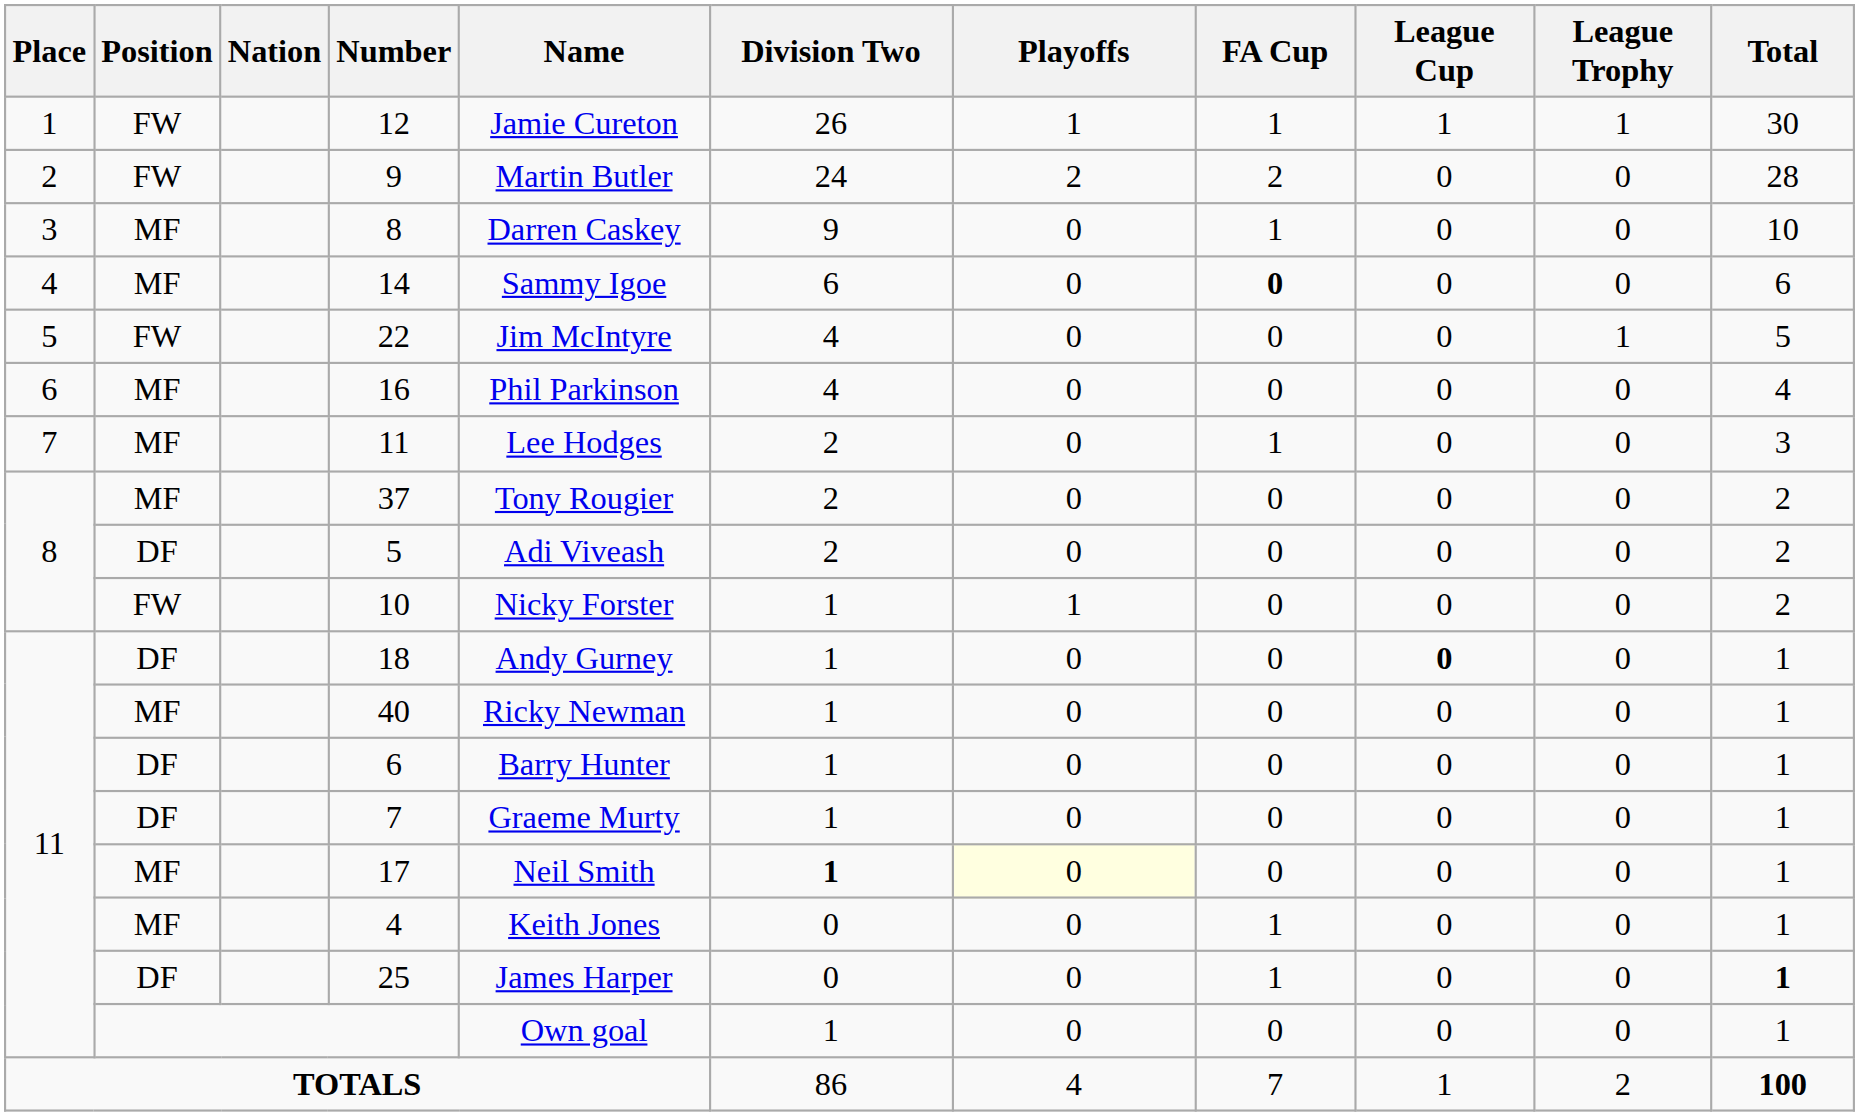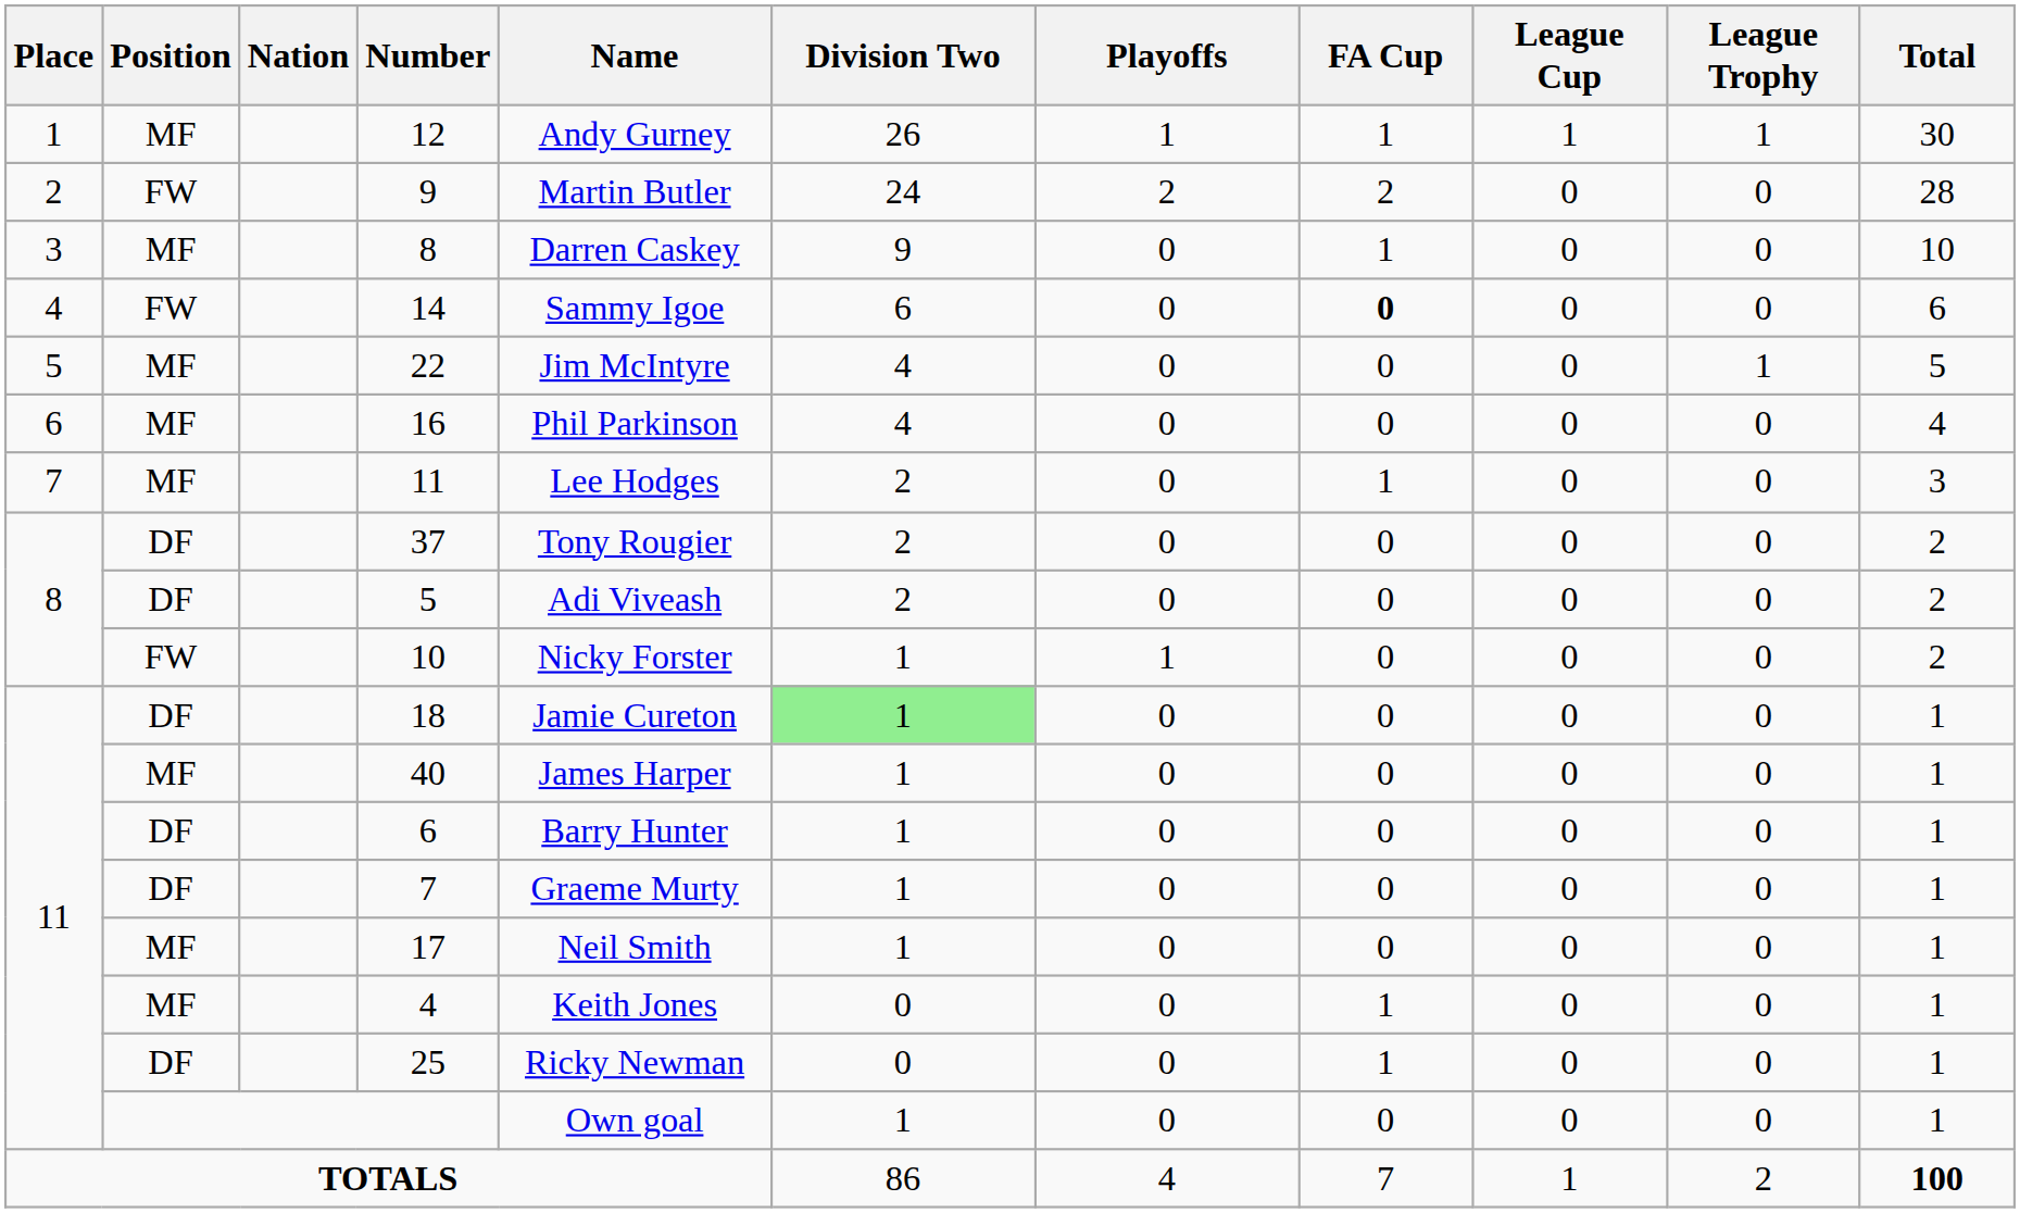12 | Position: FW -> MF
12 | Name: Jamie Cureton -> Andy Gurney
14 | Position: MF -> FW
22 | Position: FW -> MF
37 | Position: MF -> DF
18 | Name: Andy Gurney -> Jamie Cureton
18 | Division Two: no background -> lightgreen background
18 | League Cup: bold -> normal
40 | Name: Ricky Newman -> James Harper
17 | Division Two: bold -> normal
17 | Playoffs: lightyellow background -> no background
25 | Name: James Harper -> Ricky Newman
25 | Total: bold -> normal
